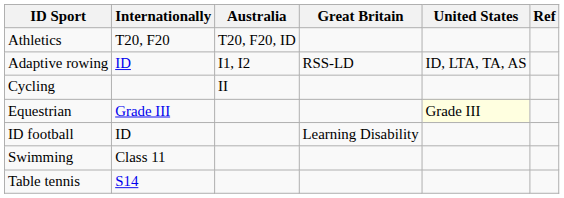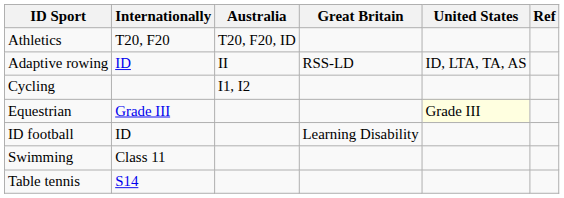Adaptive rowing | Australia: I1, I2 -> II
Cycling | Australia: II -> I1, I2
